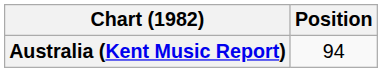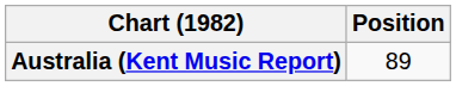Australia (Kent Music Report) | Position: 94 -> 89
